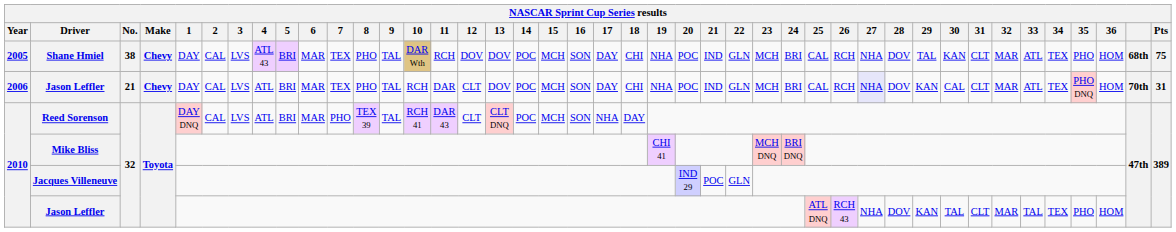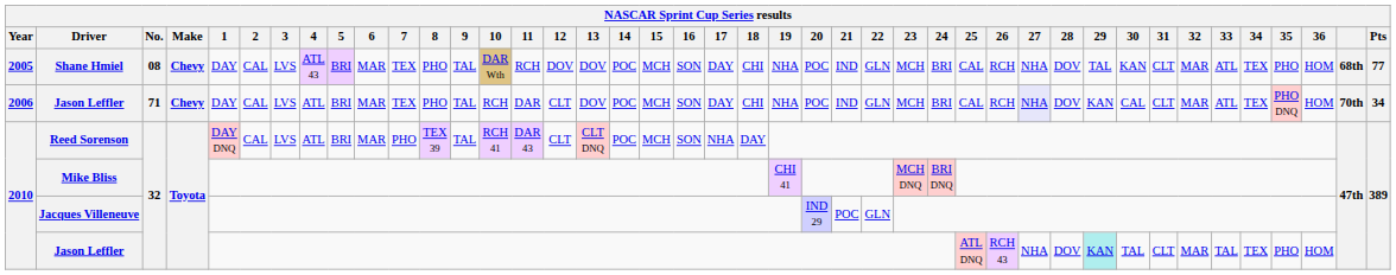Shane Hmiel | No.: 38 -> 08
Shane Hmiel | Pts: 75 -> 77
2006 / Jason Leffler | No.: 21 -> 71
2006 / Jason Leffler | Pts: 31 -> 34
2010 / Jason Leffler | 29: no background -> paleturquoise background
